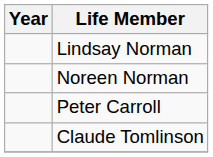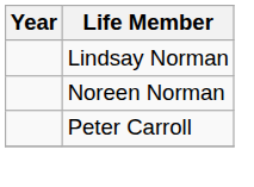- row: Claude Tomlinson
